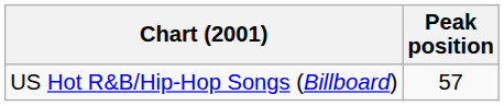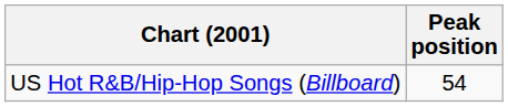US Hot R&B/Hip-Hop Songs (Billboard) | Peak position: 57 -> 54
